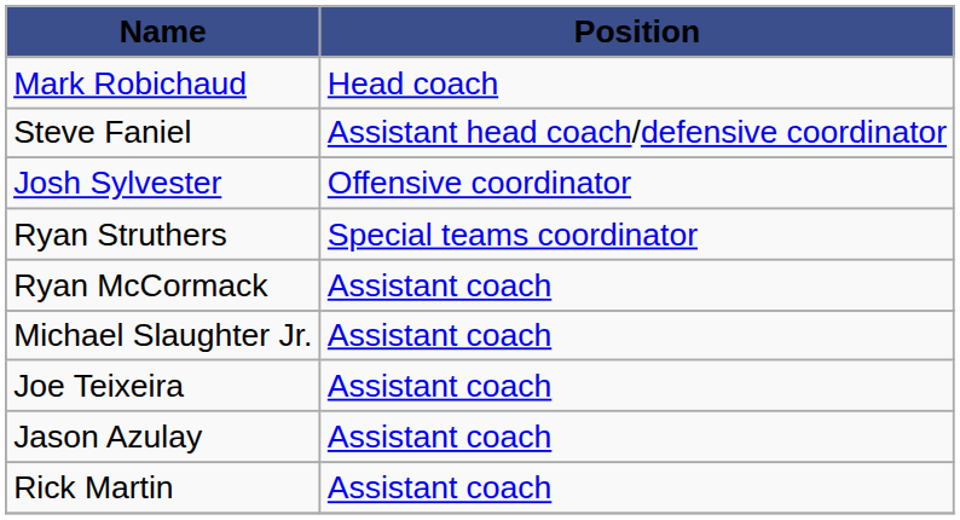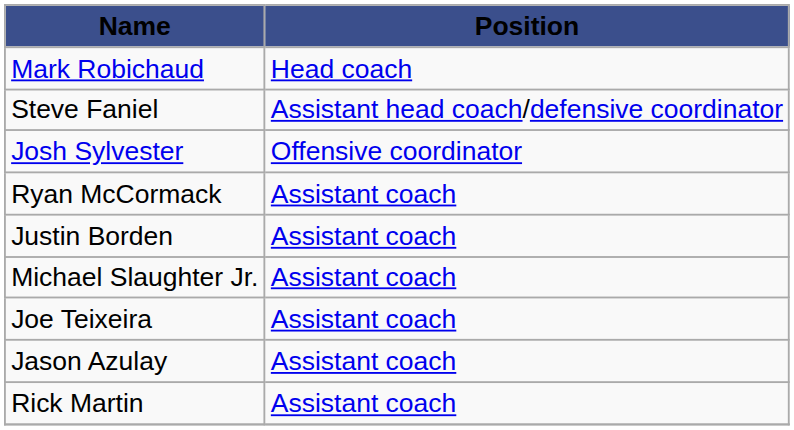- row: Ryan Struthers | Special teams coordinator
+ row: Justin Borden | Assistant coach
